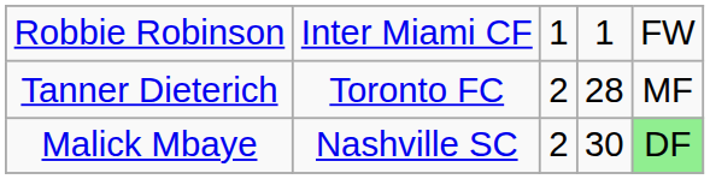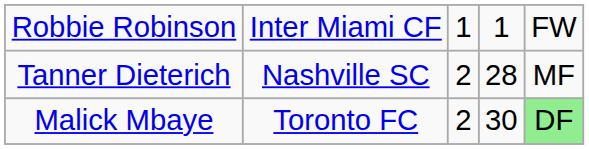Tanner Dieterich | column 2: Toronto FC -> Nashville SC
Malick Mbaye | column 2: Nashville SC -> Toronto FC
